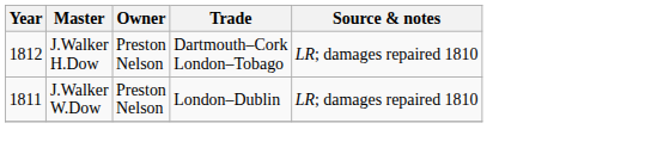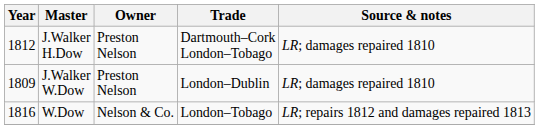J.Walker W.Dow | Year: 1811 -> 1809
+ row: 1816 | W.Dow | Nelson & Co. | London–Tobago | LR; repairs 1812 and damages repaired 1813
